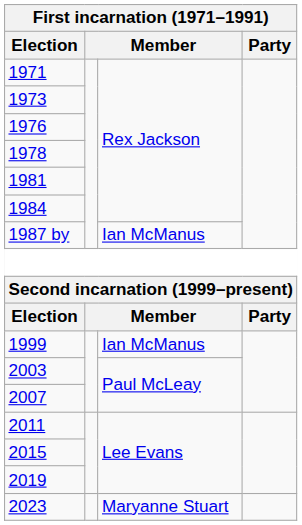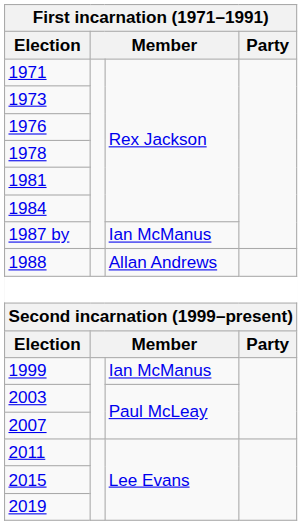+ row: 1988 | Allan Andrews
- row: 2023 | Maryanne Stuart
